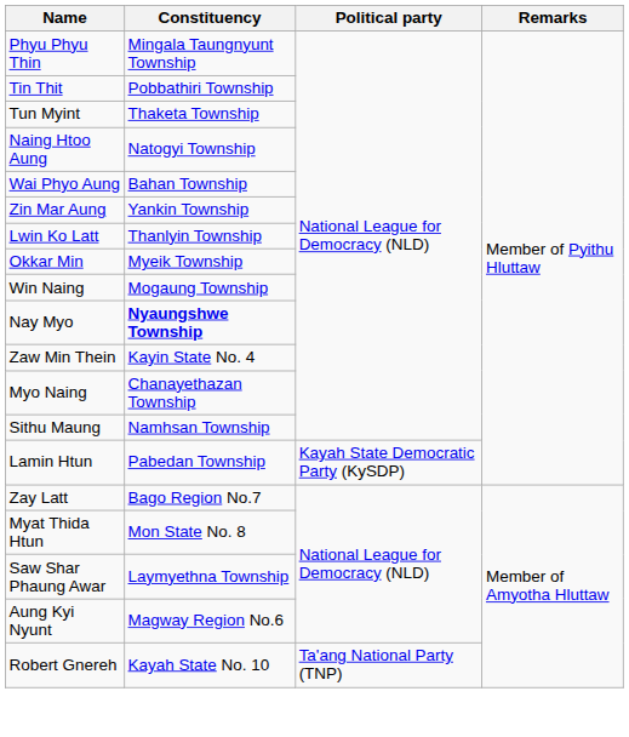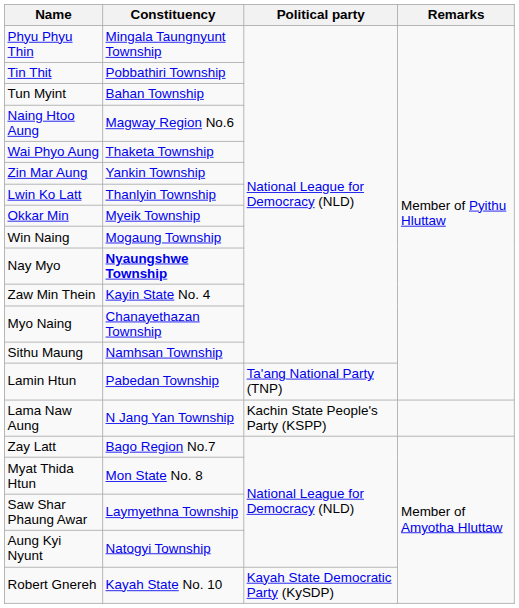Tun Myint | Constituency: Thaketa Township -> Bahan Township
Naing Htoo Aung | Constituency: Natogyi Township -> Magway Region No.6
Wai Phyo Aung | Constituency: Bahan Township -> Thaketa Township
Lamin Htun | Political party: Kayah State Democratic Party (KySDP) -> Ta'ang National Party (TNP)
+ row: Lama Naw Aung | N Jang Yan Township | Kachin State People's Party (KSPP)
Aung Kyi Nyunt | Constituency: Magway Region No.6 -> Natogyi Township
Robert Gnereh | Political party: Ta'ang National Party (TNP) -> Kayah State Democratic Party (KySDP)
